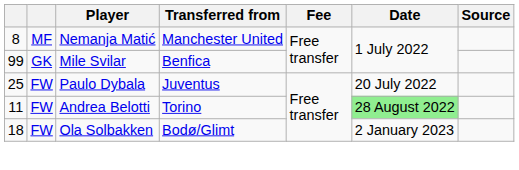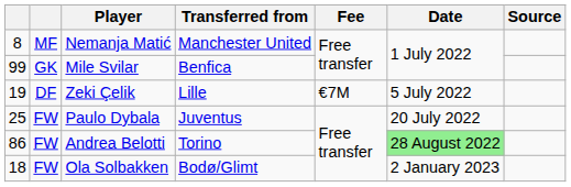+ row: 19 | DF | Zeki Çelik | Lille | €7M | 5 July 2022
Andrea Belotti | column 1: 11 -> 86
